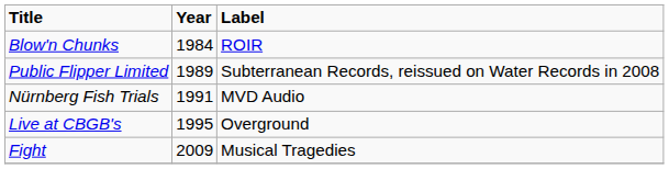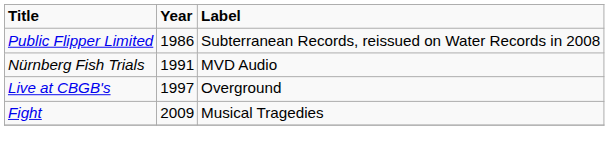- row: Blow'n Chunks | 1984 | ROIR
Public Flipper Limited | Year: 1989 -> 1986
Live at CBGB's | Year: 1995 -> 1997
